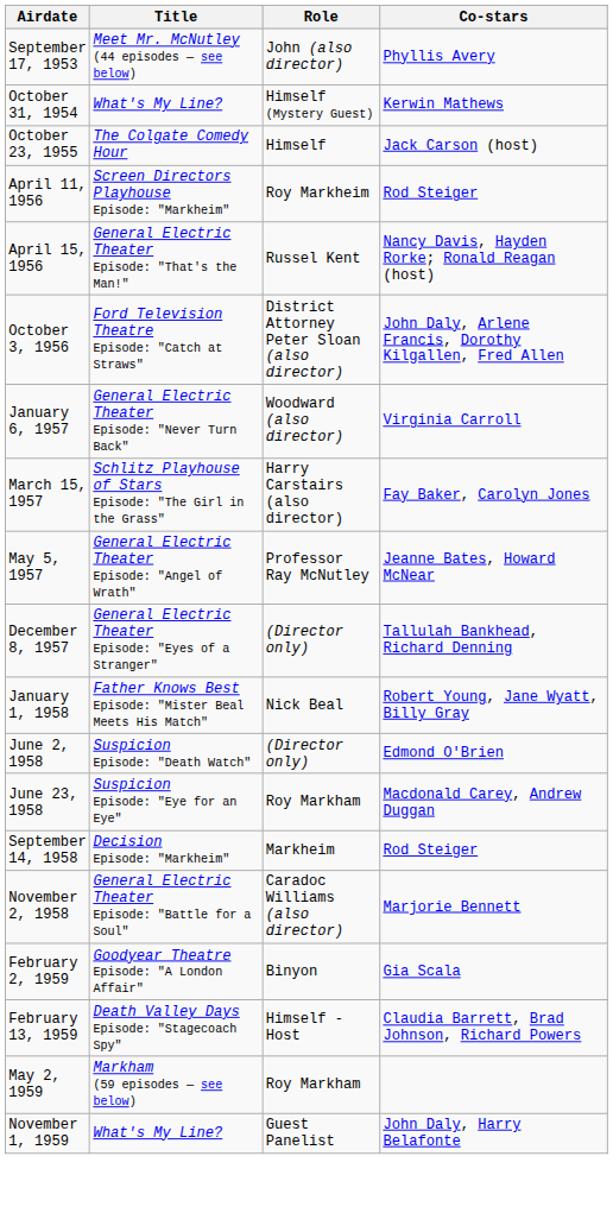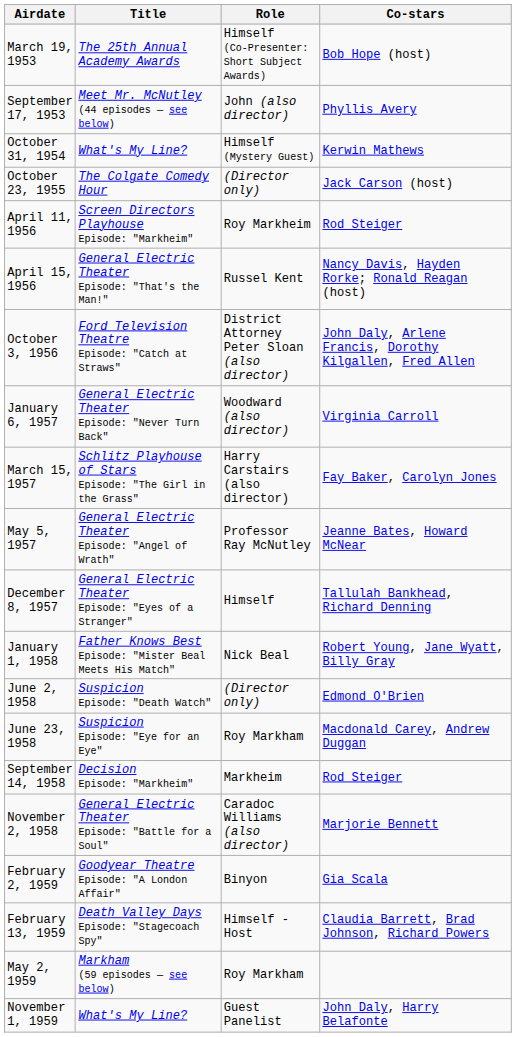+ row: March 19, 1953 | The 25th Annual Academy Awards | Himself (Co-Presenter: Short Subject Awards) | Bob Hope (host)
October 23, 1955 | Role: Himself -> (Director only)
December 8, 1957 | Role: (Director only) -> Himself
